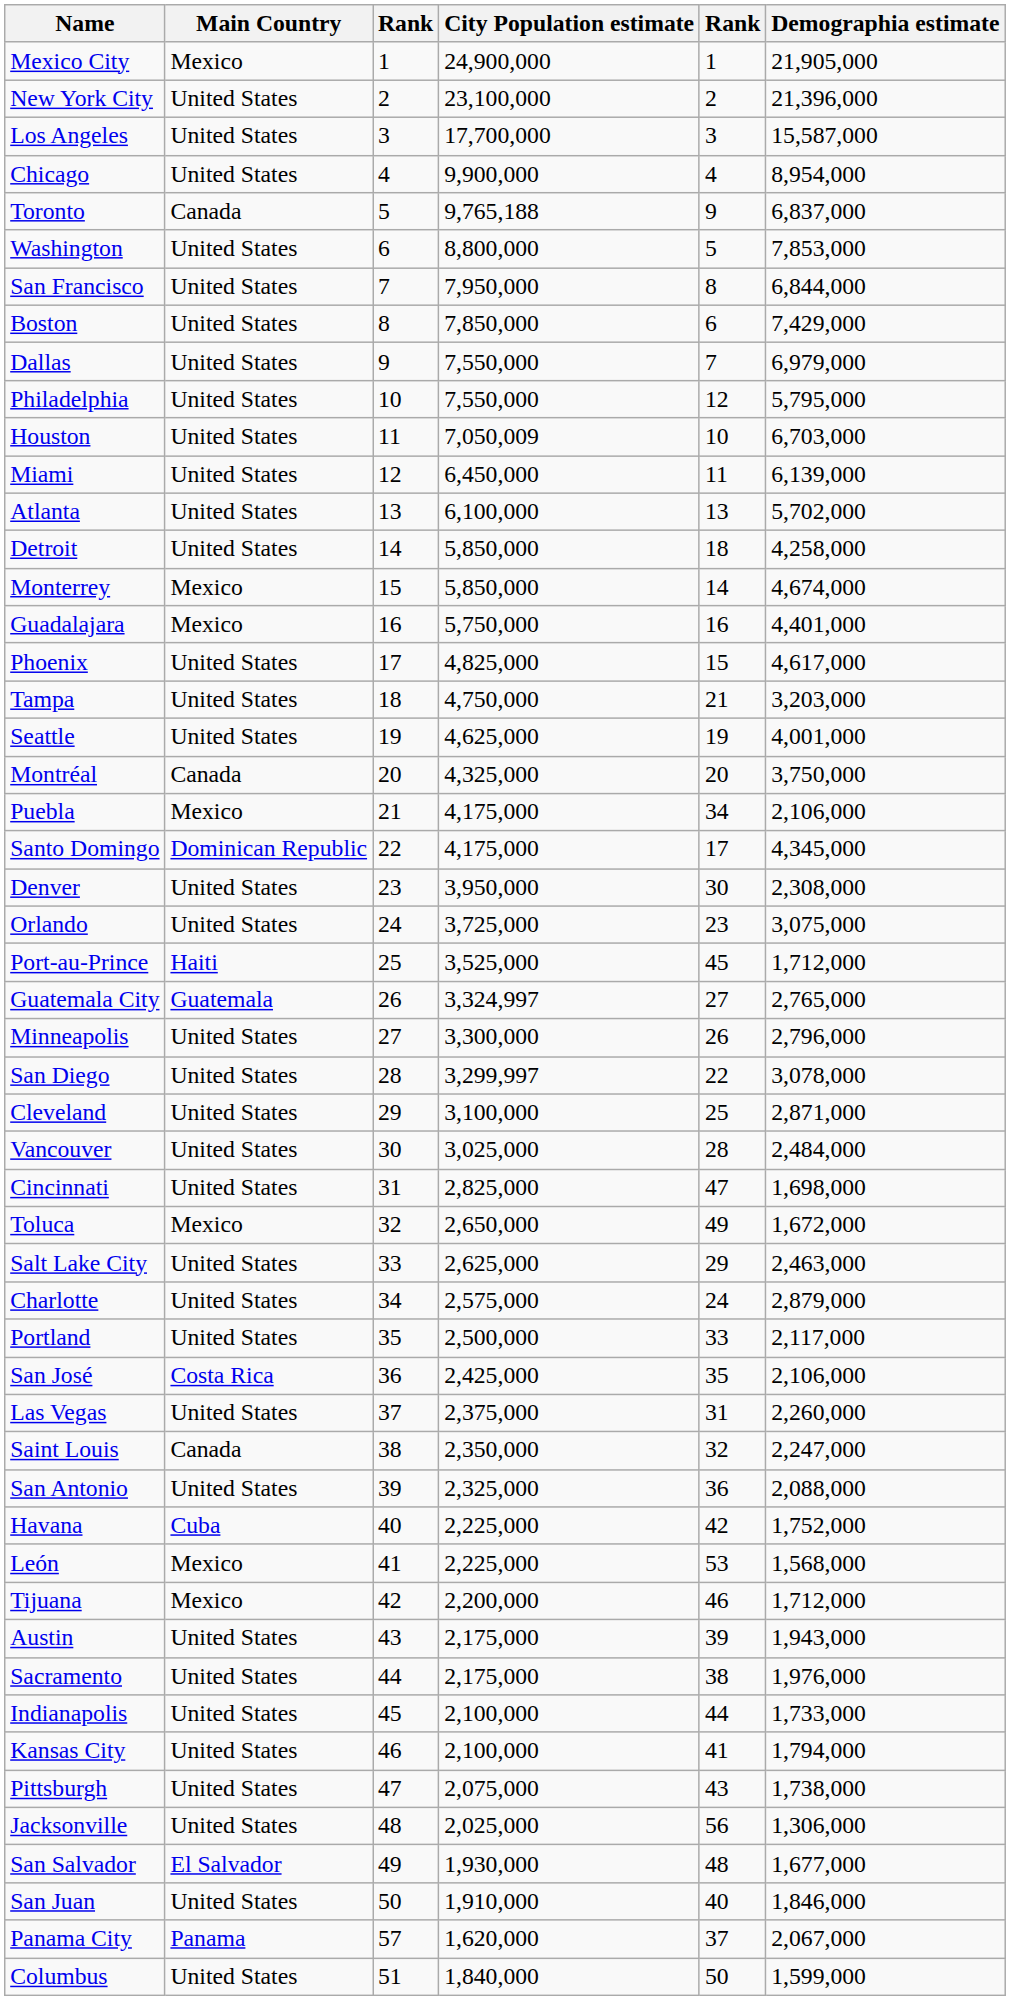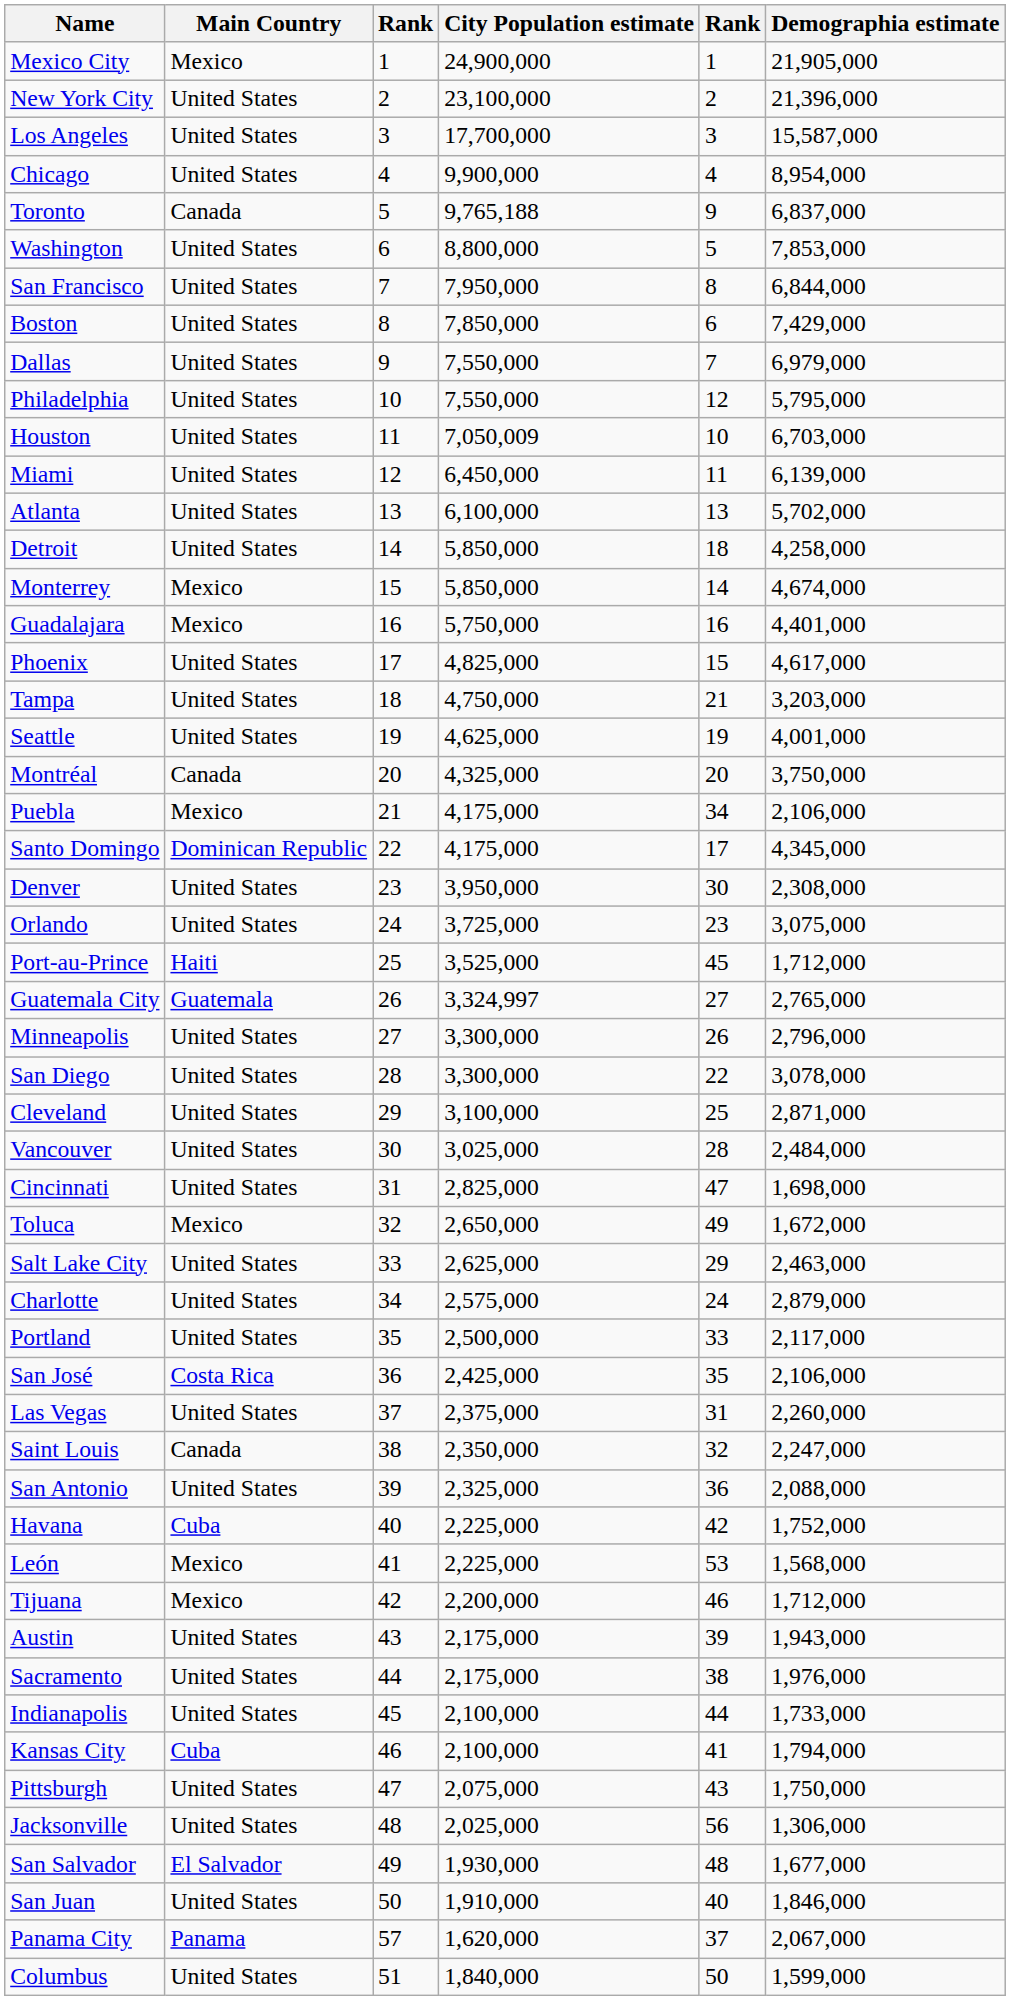San Diego | City Population estimate: 3,299,997 -> 3,300,000
Kansas City | Main Country: United States -> Cuba
Pittsburgh | Demographia estimate: 1,738,000 -> 1,750,000
